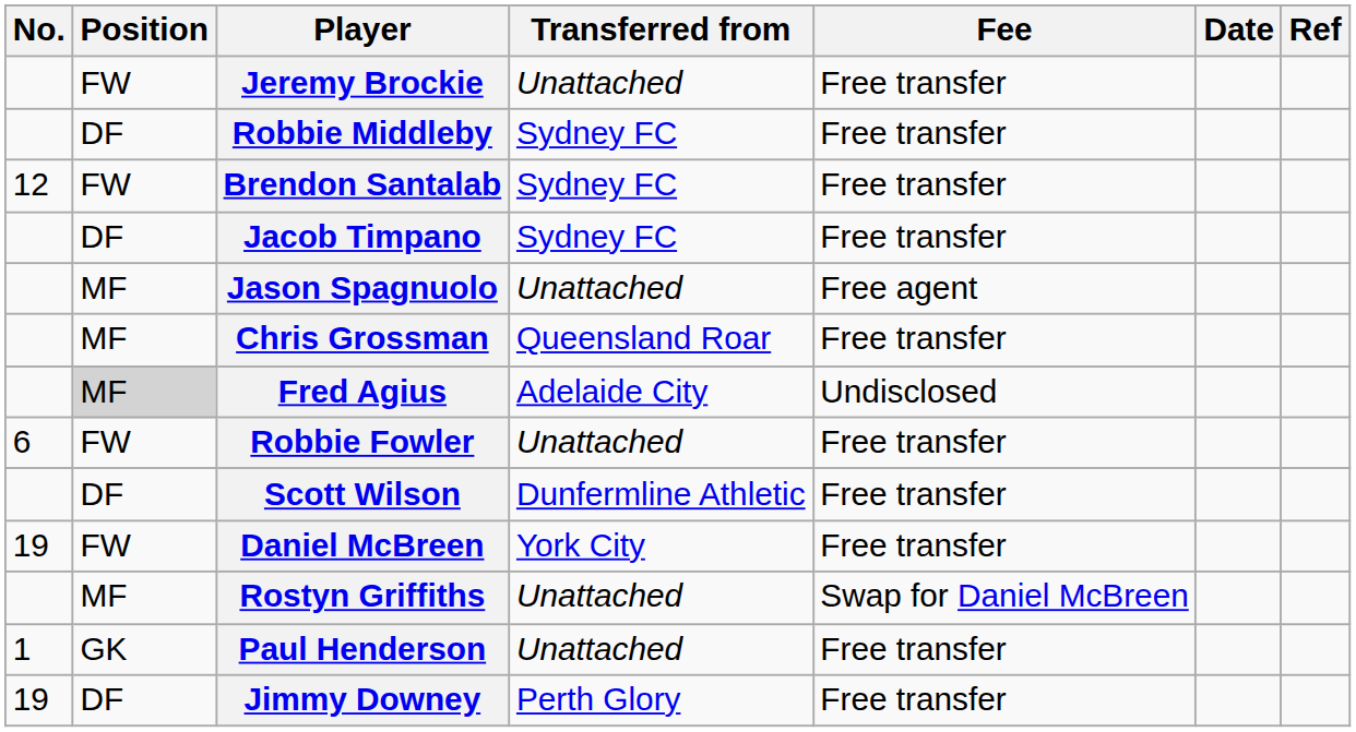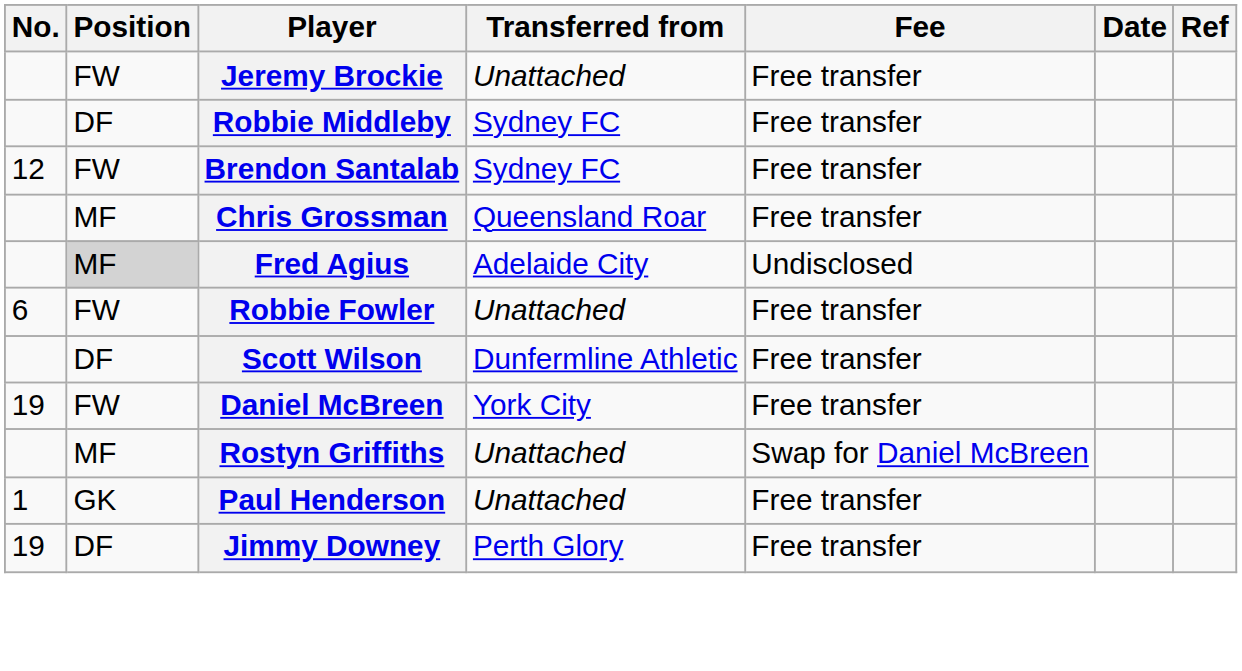- row: DF | Jacob Timpano | Sydney FC | Free transfer
- row: MF | Jason Spagnuolo | Unattached | Free agent
